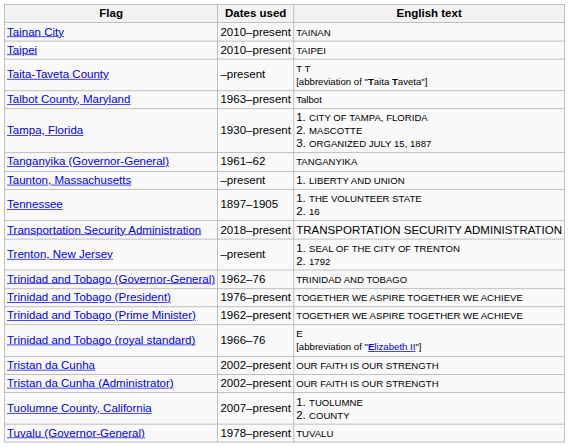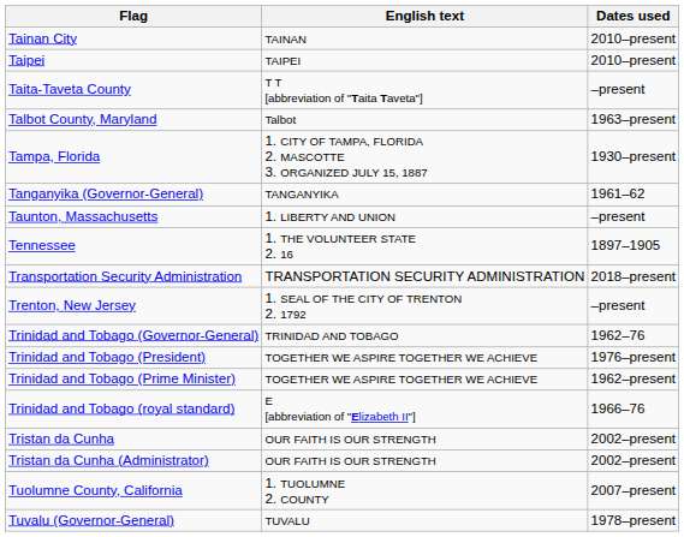columns swapped: Dates used <-> English text
